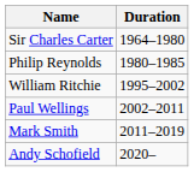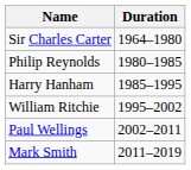+ row: Harry Hanham | 1985–1995
- row: Andy Schofield | 2020–
